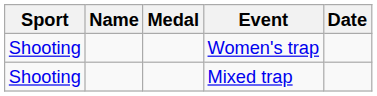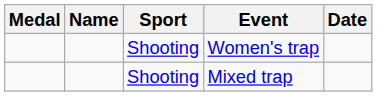columns swapped: Medal <-> Sport
